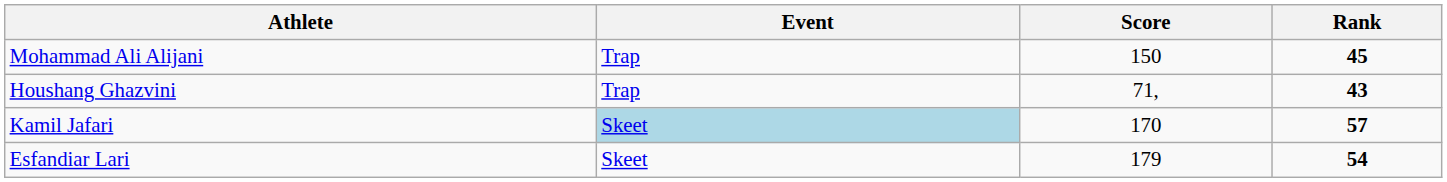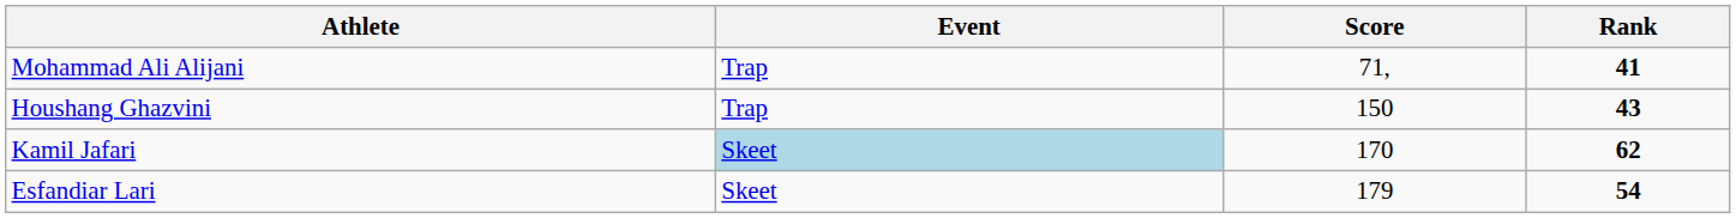Mohammad Ali Alijani | Score: 150 -> 71,
Mohammad Ali Alijani | Rank: 45 -> 41
Houshang Ghazvini | Score: 71, -> 150
Kamil Jafari | Rank: 57 -> 62
